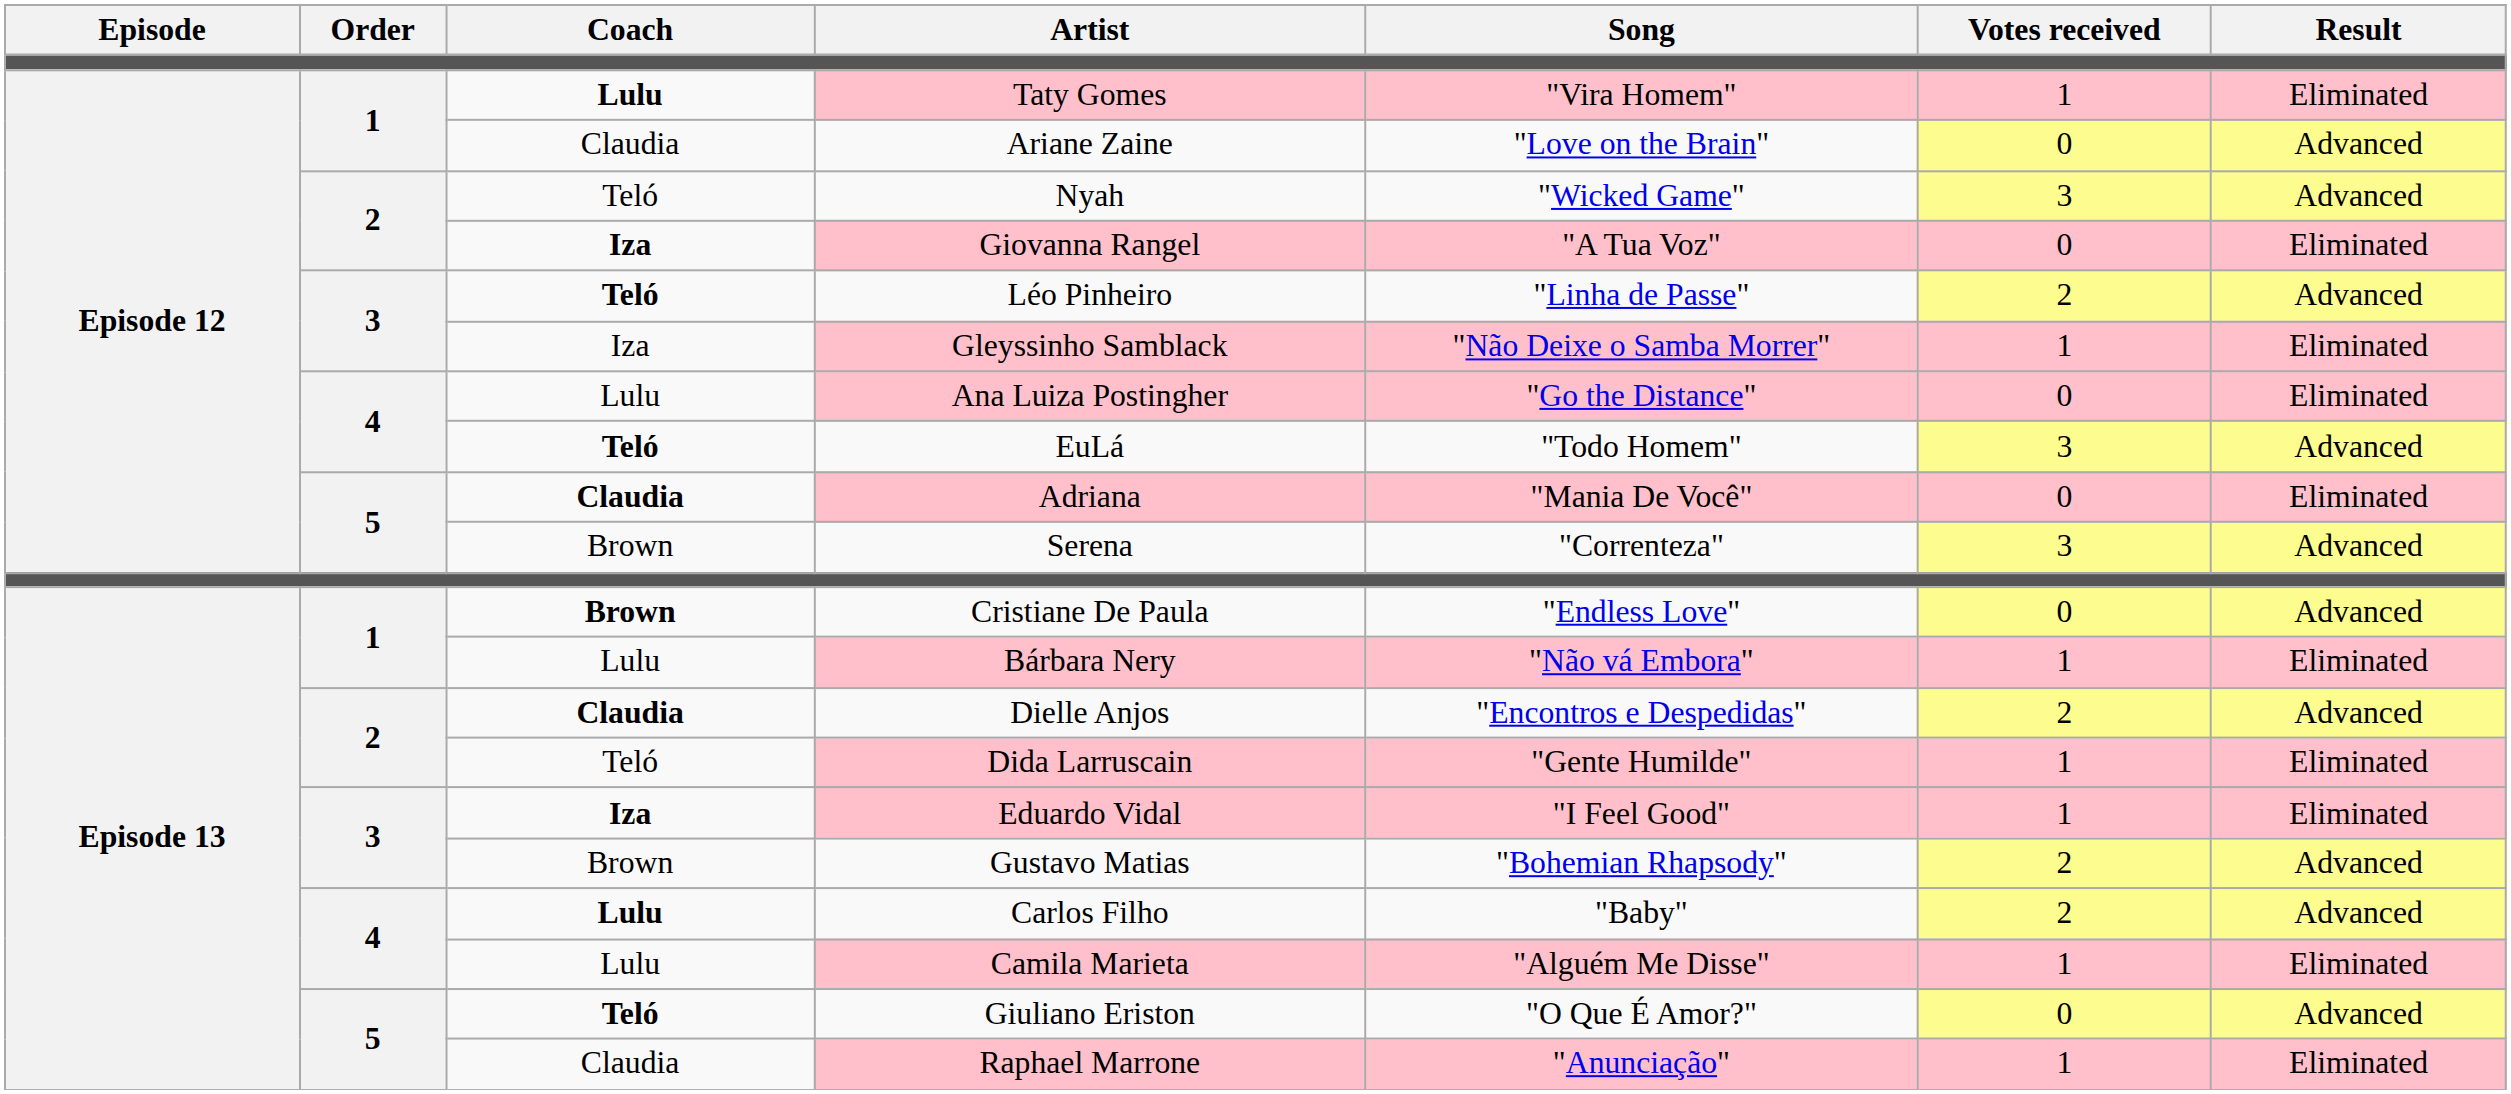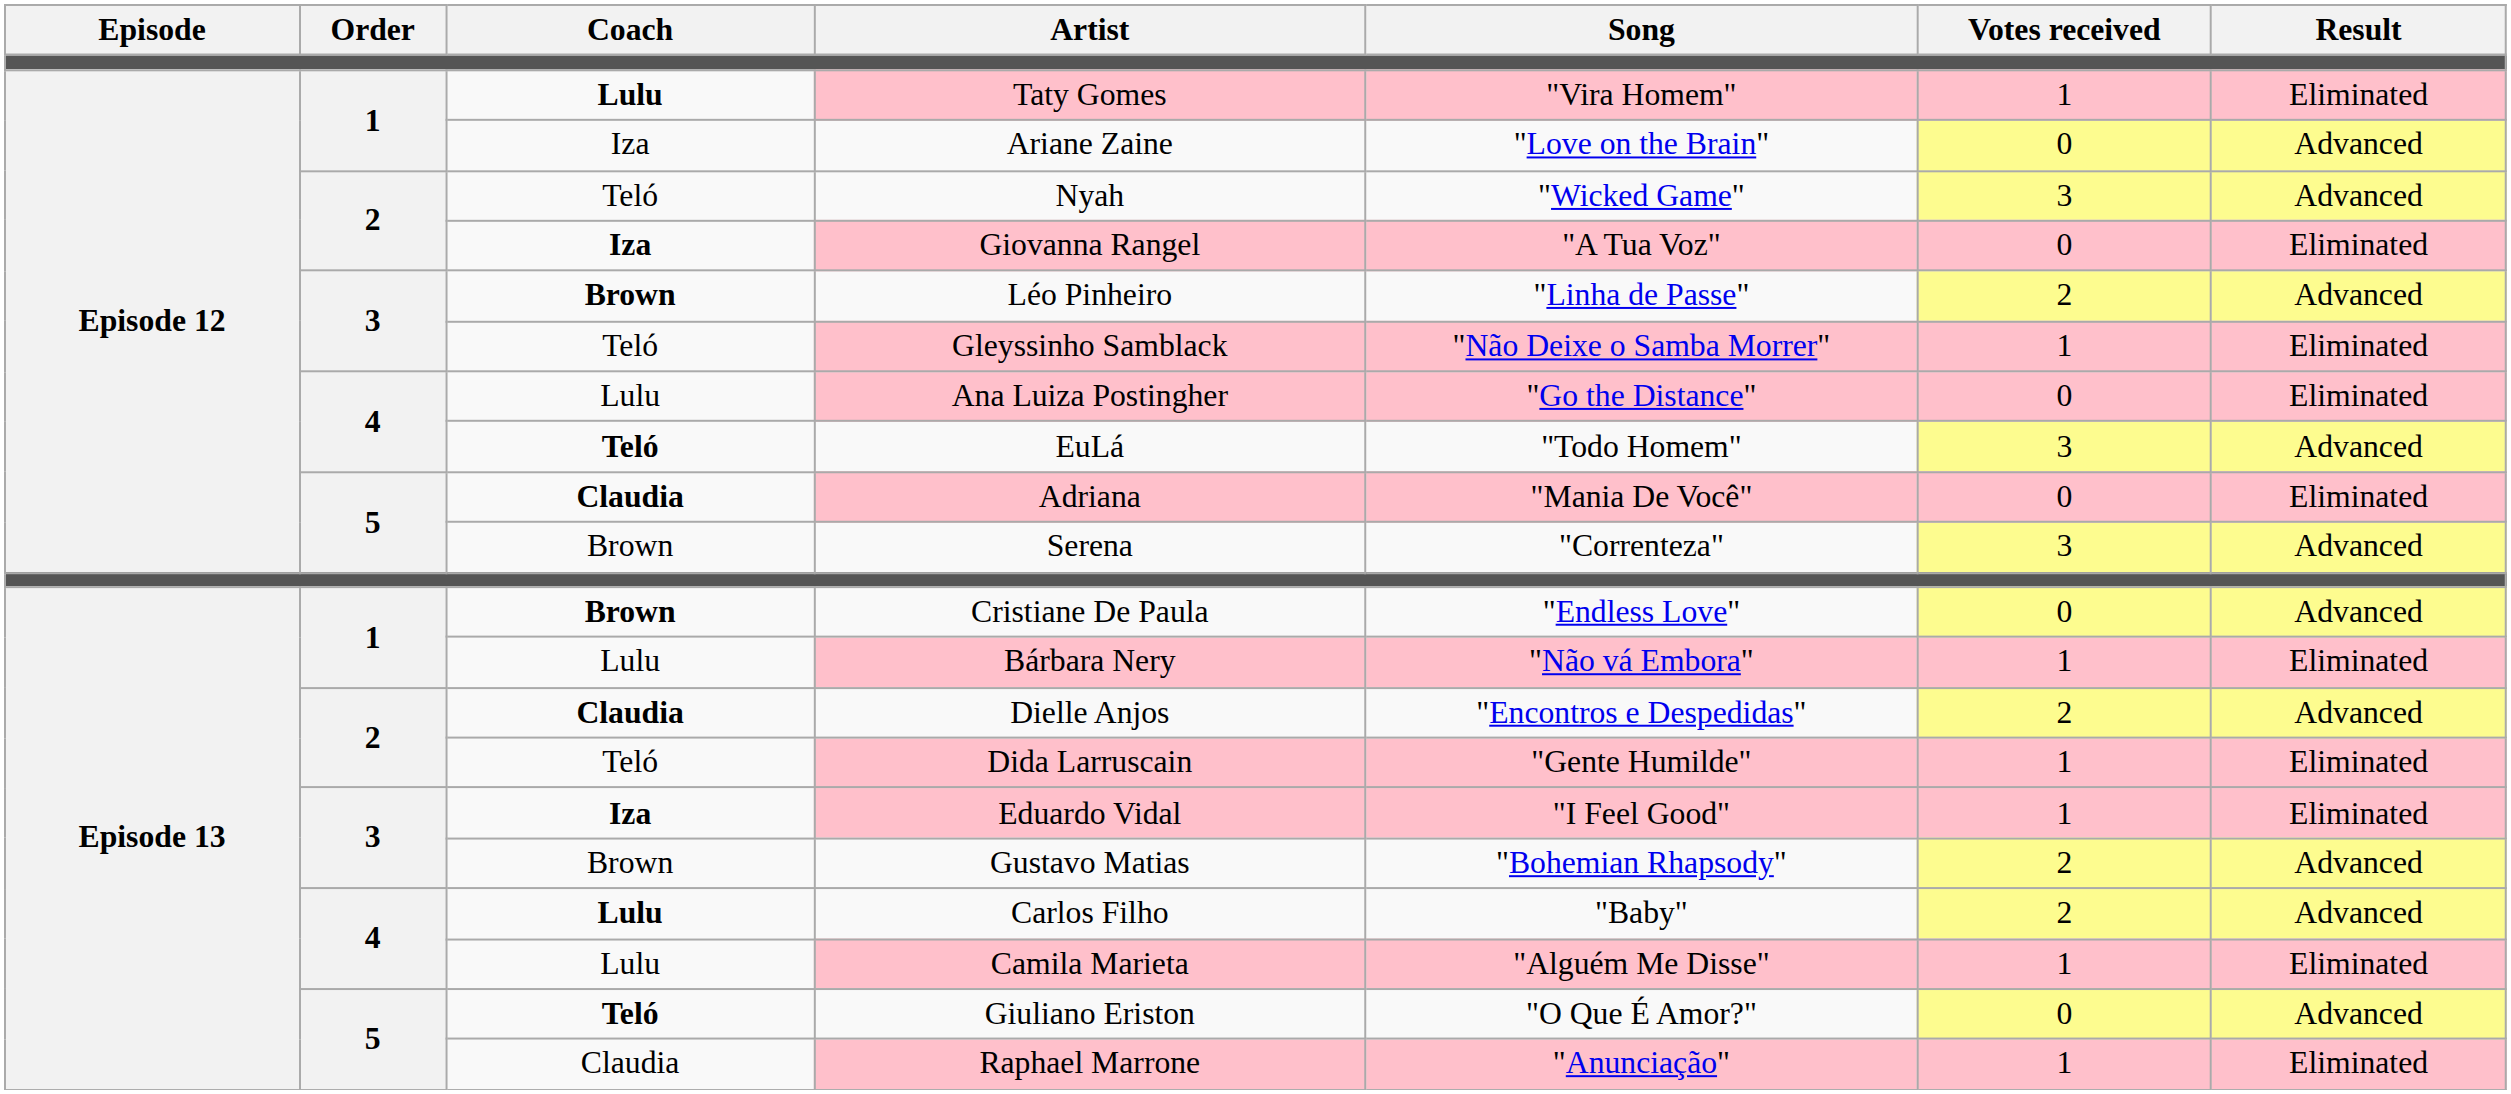Ariane Zaine | Coach: Claudia -> Iza
Léo Pinheiro | Coach: Teló -> Brown
Gleyssinho Samblack | Coach: Iza -> Teló
